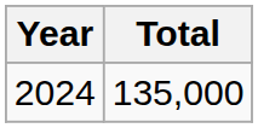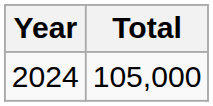2024 | Total: 135,000 -> 105,000
